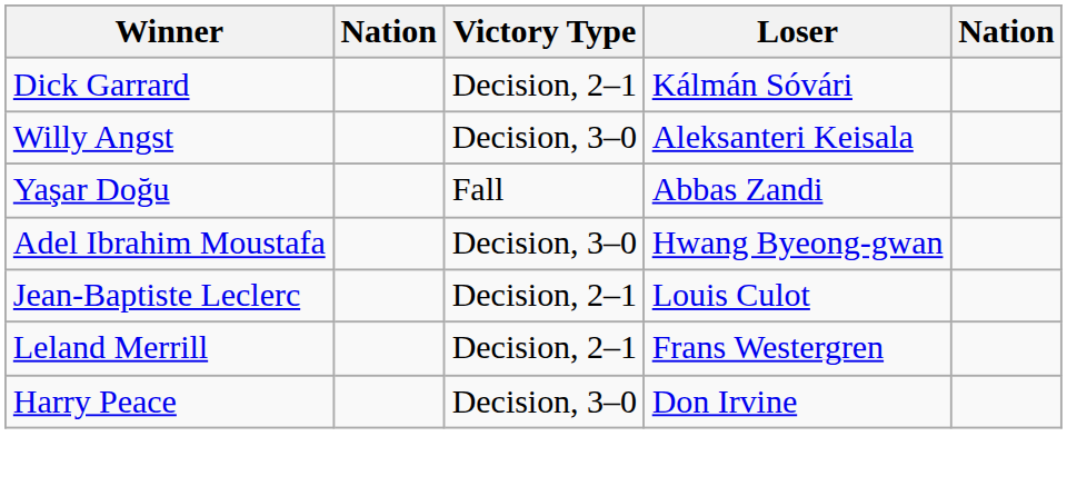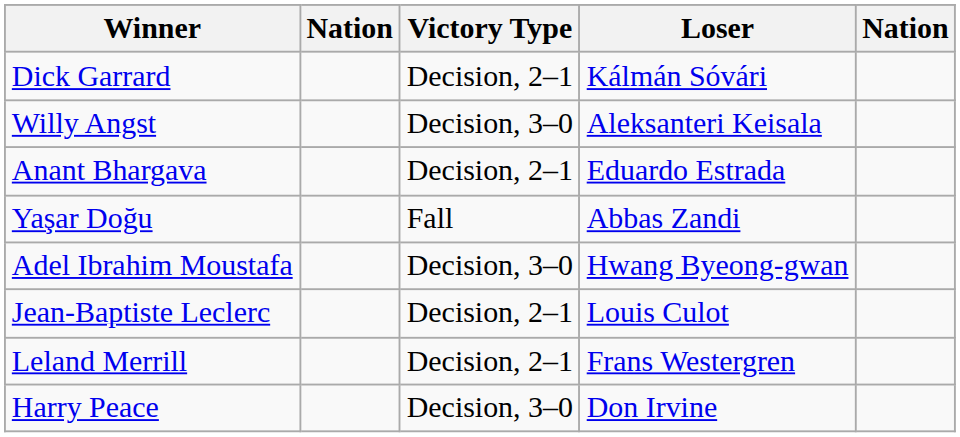+ row: Anant Bhargava | Decision, 2–1 | Eduardo Estrada
